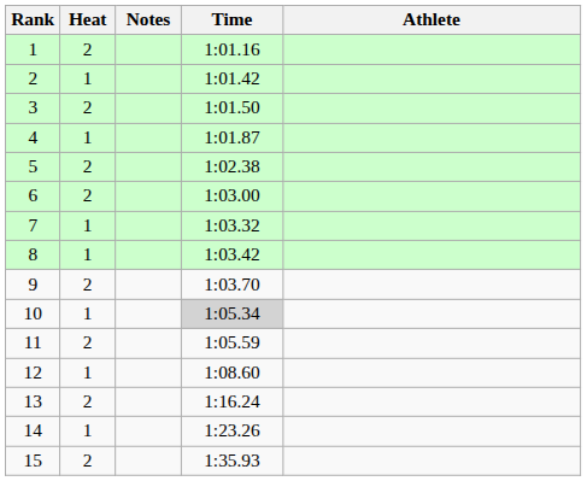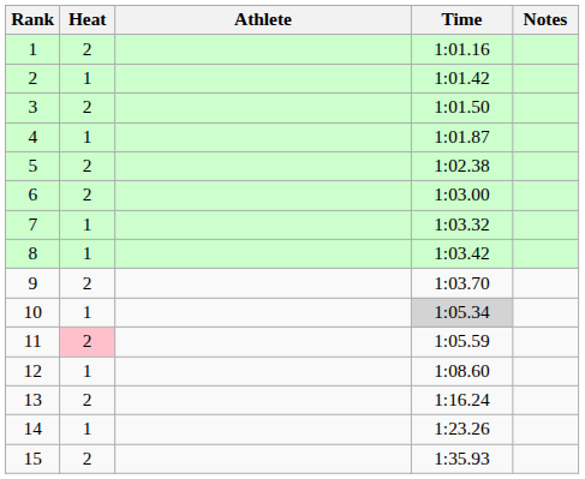columns swapped: Athlete <-> Notes
11 | Heat: no background -> pink background
